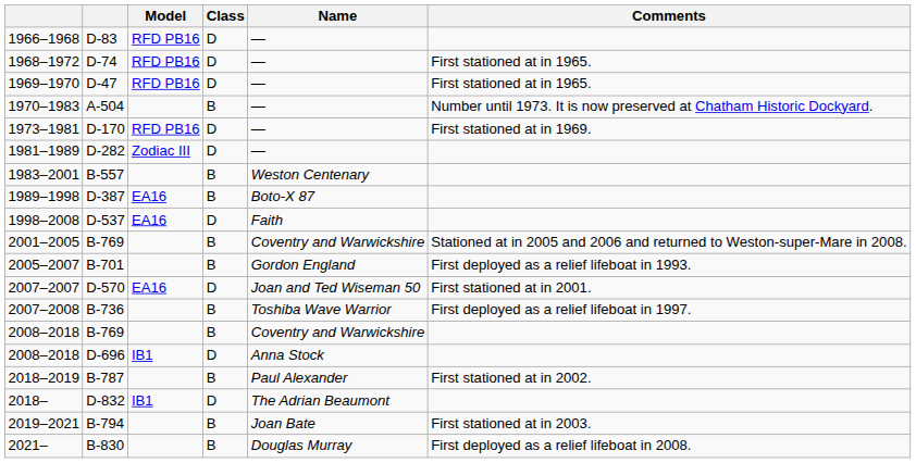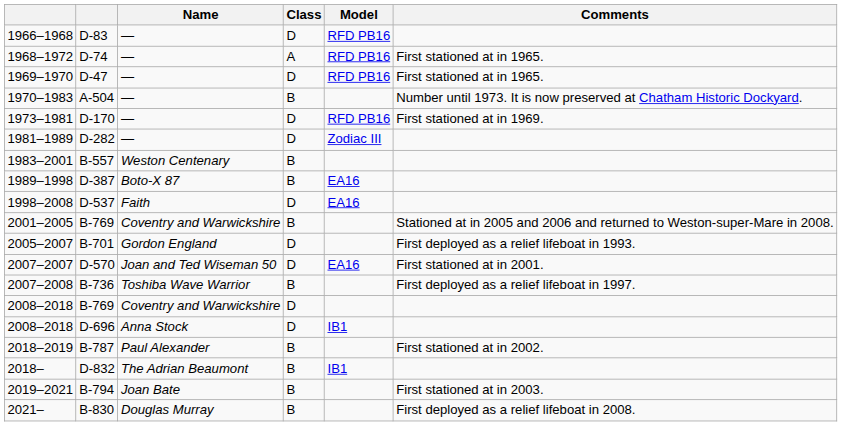columns swapped: Name <-> Model
1968–1972 | Class: D -> A
2005–2007 | Class: B -> D
2008–2018 / B-769 | Class: B -> D
2018– | Class: D -> B
